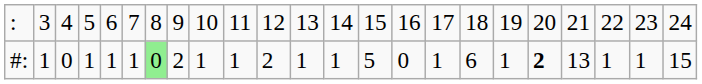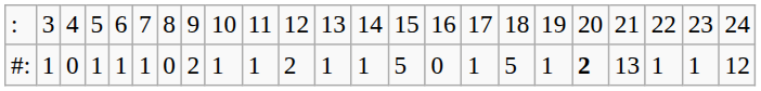#: | column 7: lightgreen background -> no background
#: | column 17: 6 -> 5
#: | column 23: 15 -> 12
